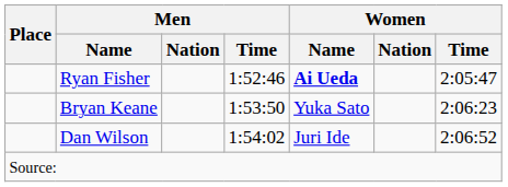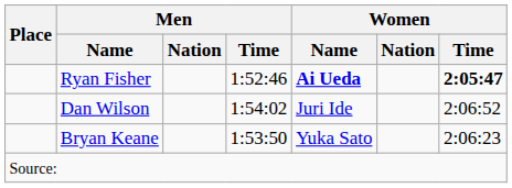Ryan Fisher | Women / Time: normal -> bold
rows swapped: Bryan Keane <-> Dan Wilson
